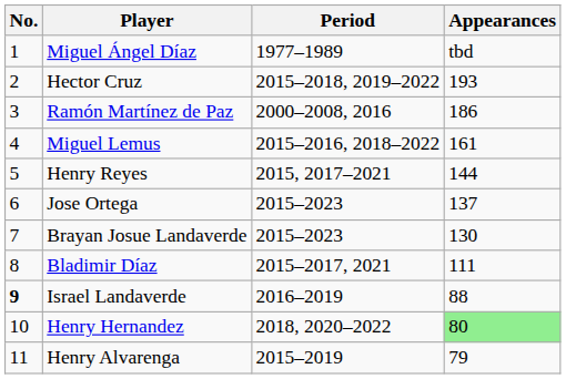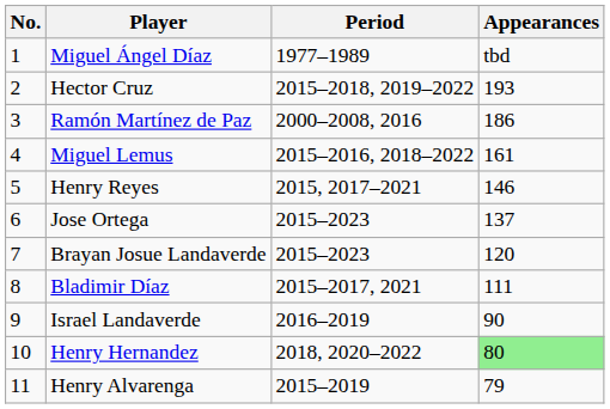Henry Reyes | Appearances: 144 -> 146
Brayan Josue Landaverde | Appearances: 130 -> 120
Israel Landaverde | No.: bold -> normal
Israel Landaverde | Appearances: 88 -> 90
